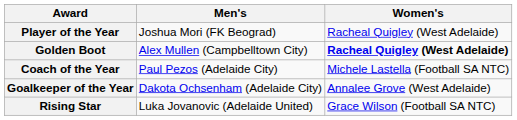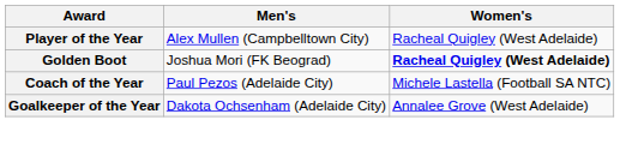Player of the Year | Men's: Joshua Mori (FK Beograd) -> Alex Mullen (Campbelltown City)
Golden Boot | Men's: Alex Mullen (Campbelltown City) -> Joshua Mori (FK Beograd)
- row: Rising Star | Luka Jovanovic (Adelaide United) | Grace Wilson (Football SA NTC)
